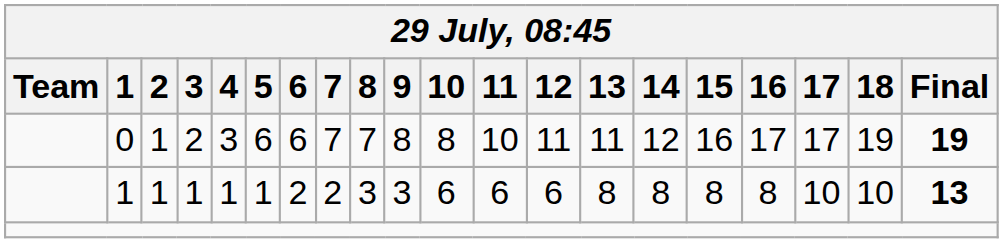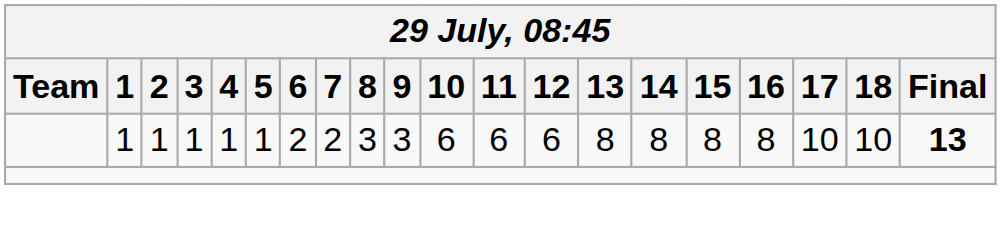- row: 0 | 1 | 2 | 3 | 6 | 6 | 7 | 7 | 8 | 8 | 10 | 11 | 11 | 12 | 16 | 17 | 17 | 19 | 19
